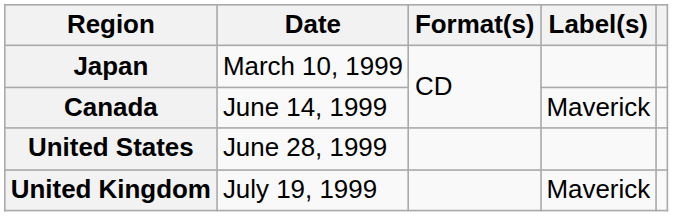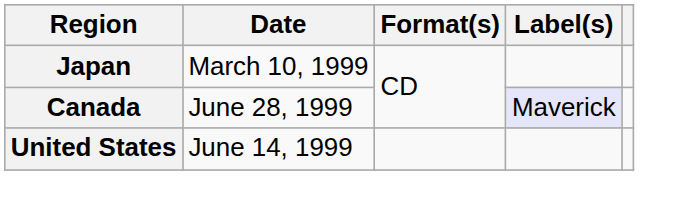Canada | Date: June 14, 1999 -> June 28, 1999
Canada | Label(s): no background -> lavender background
United States | Date: June 28, 1999 -> June 14, 1999
- row: United Kingdom | July 19, 1999 | Maverick
